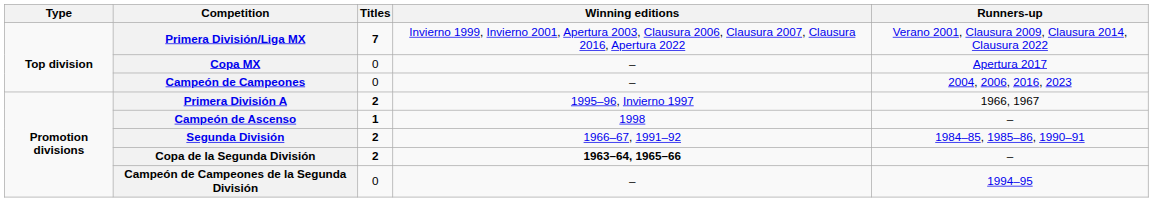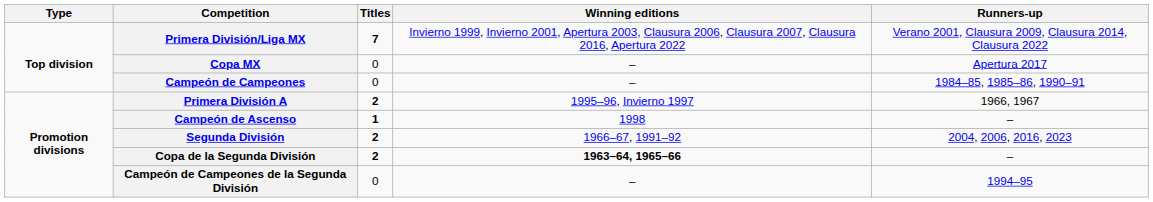Campeón de Campeones | Runners-up: 2004, 2006, 2016, 2023 -> 1984–85, 1985–86, 1990–91
Segunda División | Runners-up: 1984–85, 1985–86, 1990–91 -> 2004, 2006, 2016, 2023
